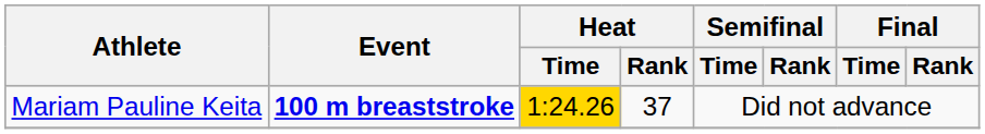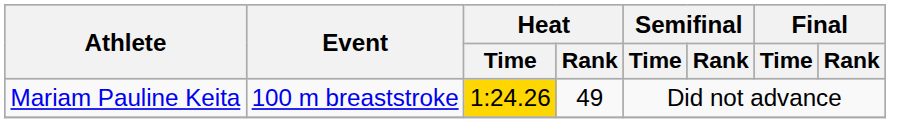Mariam Pauline Keita | Event: bold -> normal
Mariam Pauline Keita | Heat / Rank: 37 -> 49
